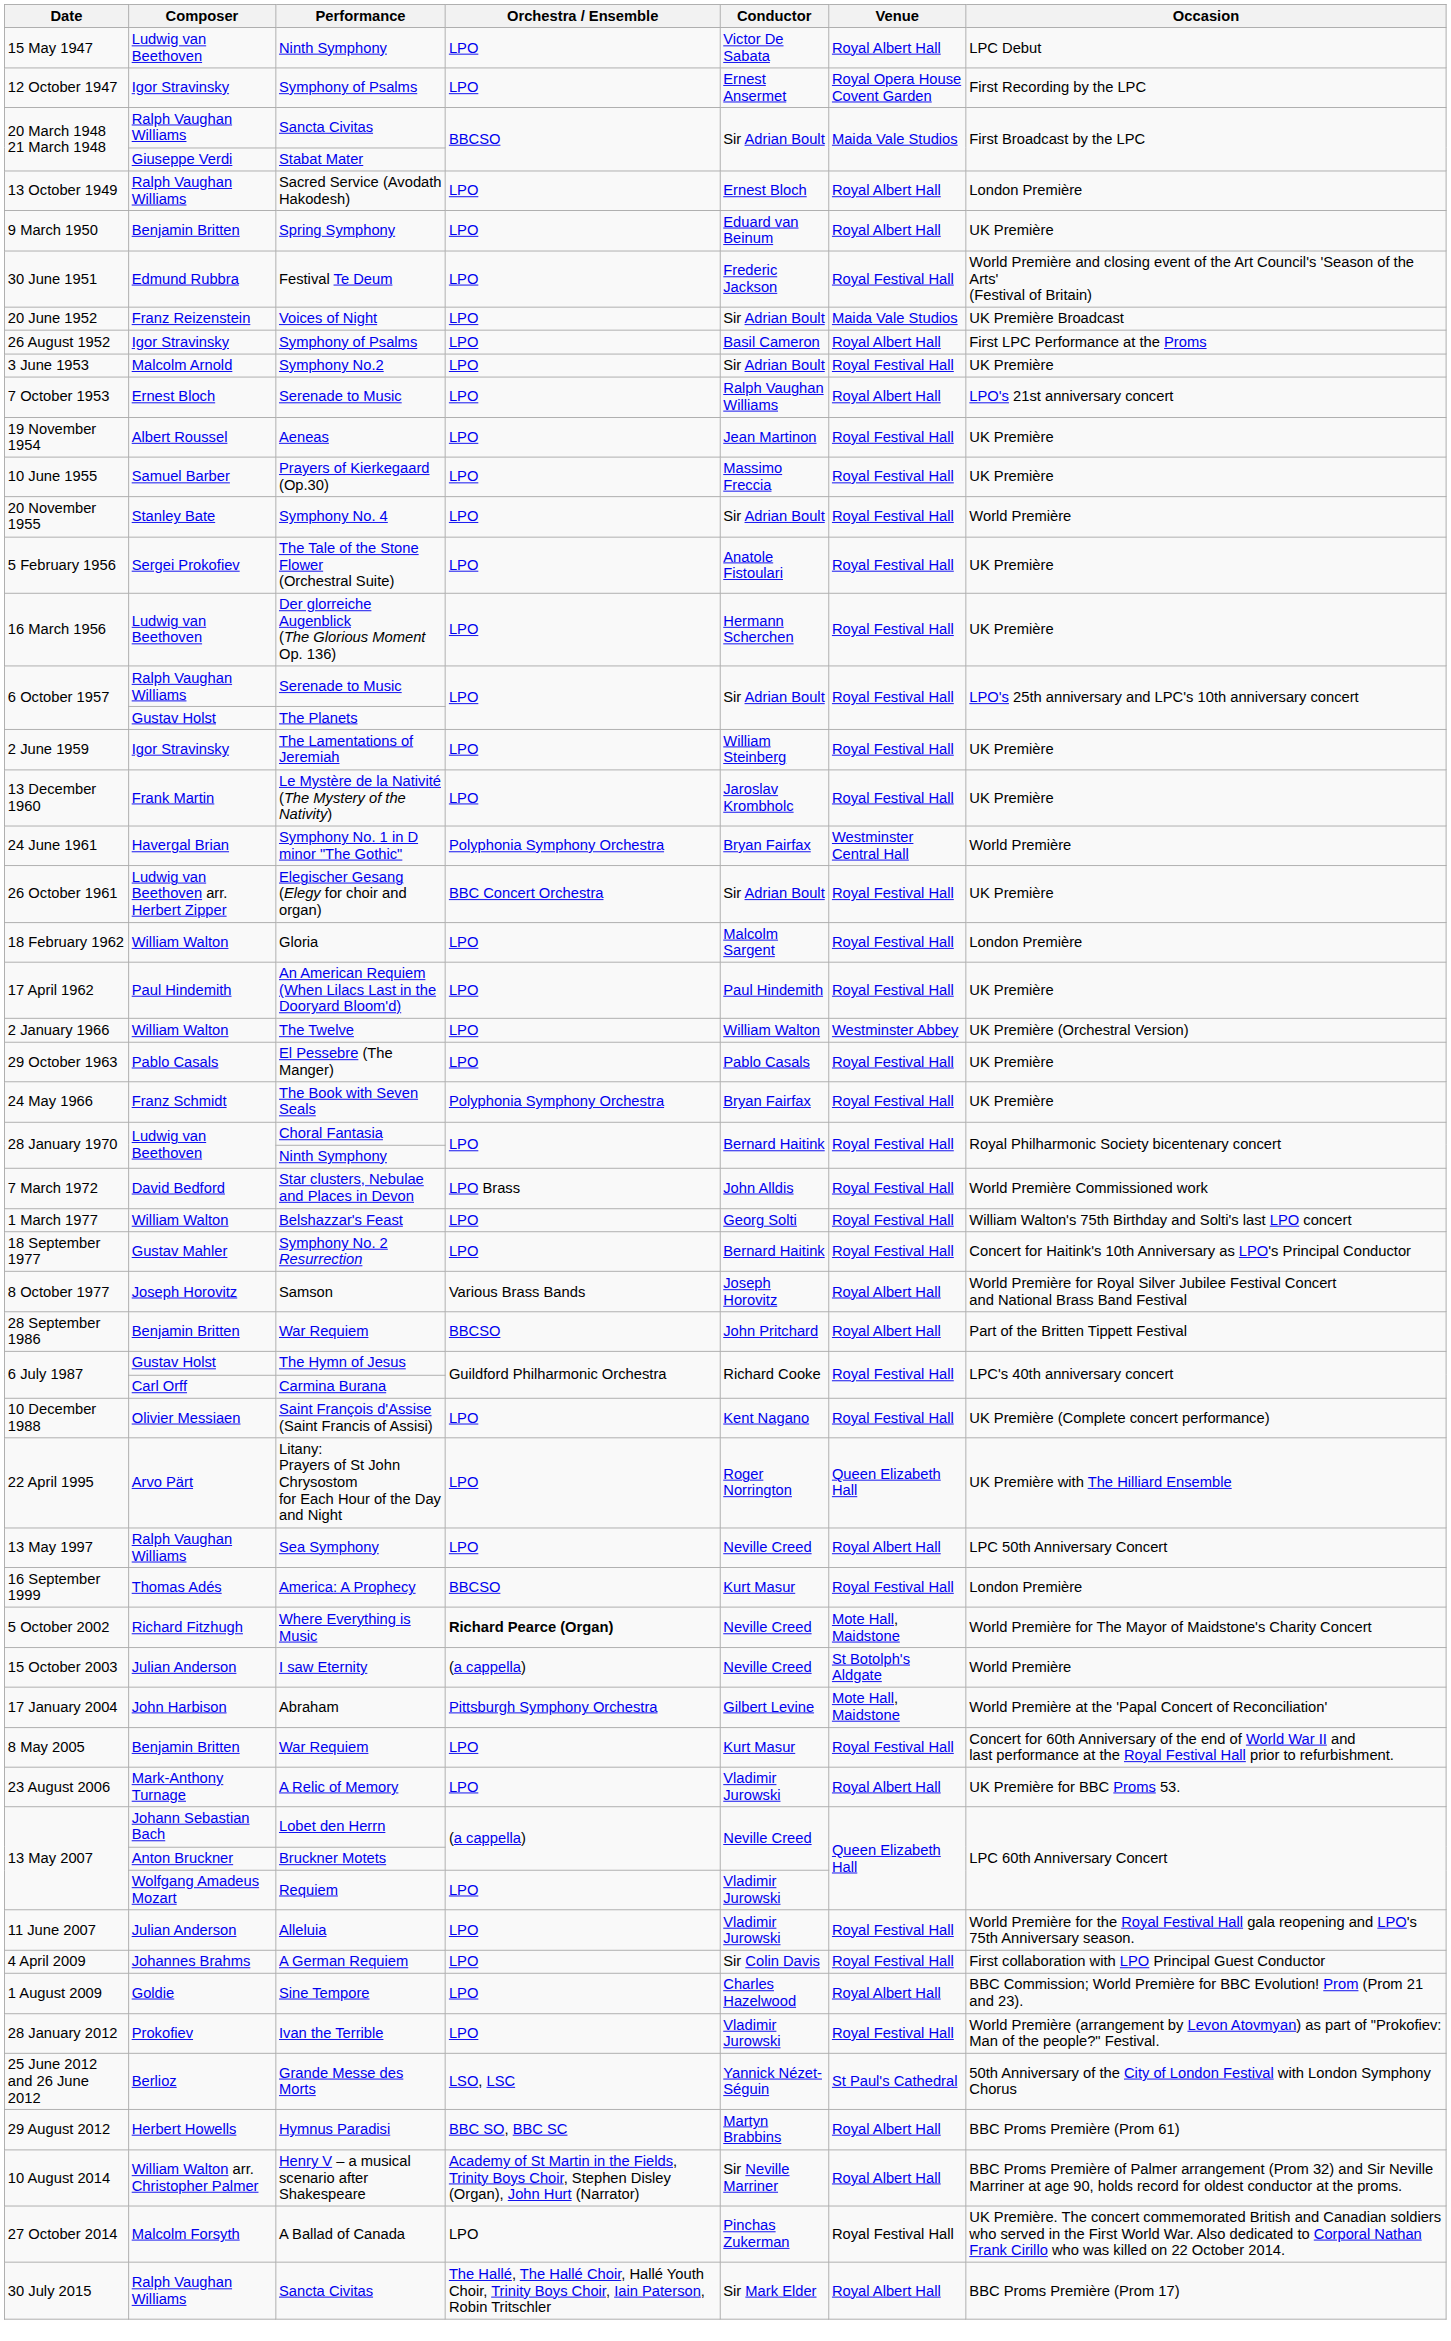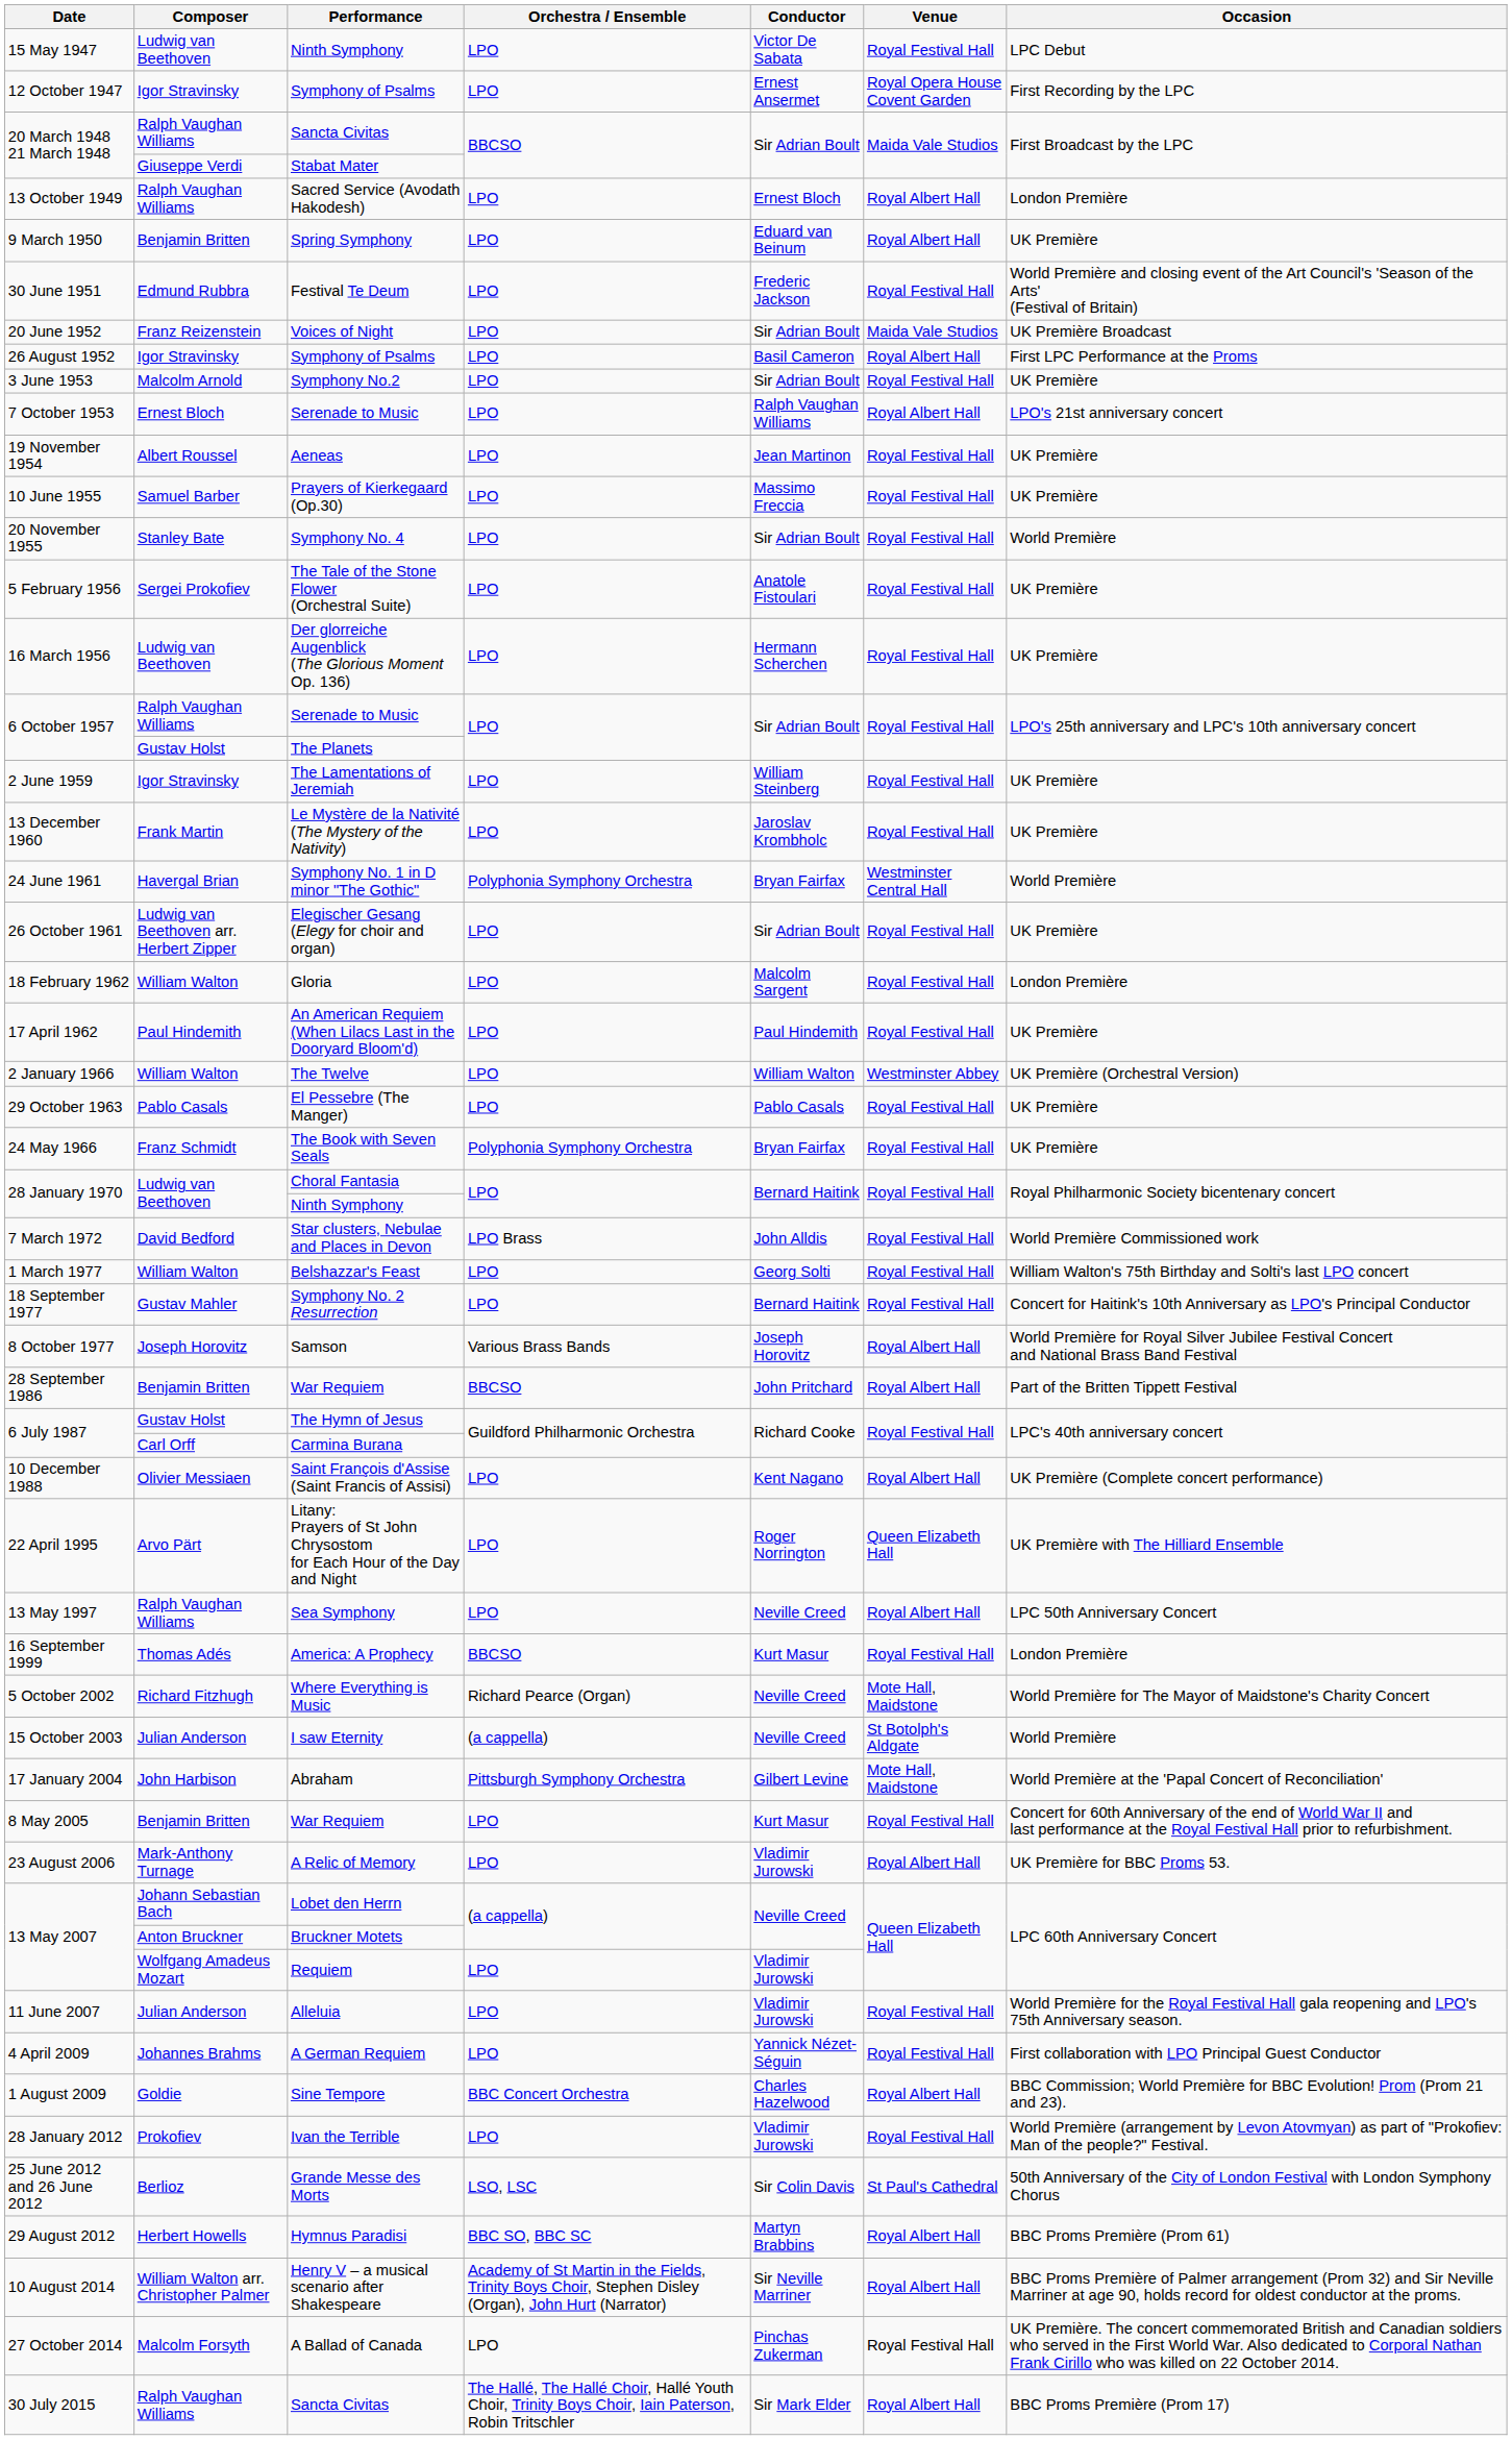15 May 1947 / Ninth Symphony | Venue: Royal Albert Hall -> Royal Festival Hall
Elegischer Gesang (Elegy for choir and organ) | Orchestra / Ensemble: BBC Concert Orchestra -> LPO
Saint François d'Assise (Saint Francis of Assisi) | Venue: Royal Festival Hall -> Royal Albert Hall
Where Everything is Music | Orchestra / Ensemble: bold -> normal
A German Requiem | Conductor: Sir Colin Davis -> Yannick Nézet-Séguin
Sine Tempore | Orchestra / Ensemble: LPO -> BBC Concert Orchestra
Grande Messe des Morts | Conductor: Yannick Nézet-Séguin -> Sir Colin Davis
